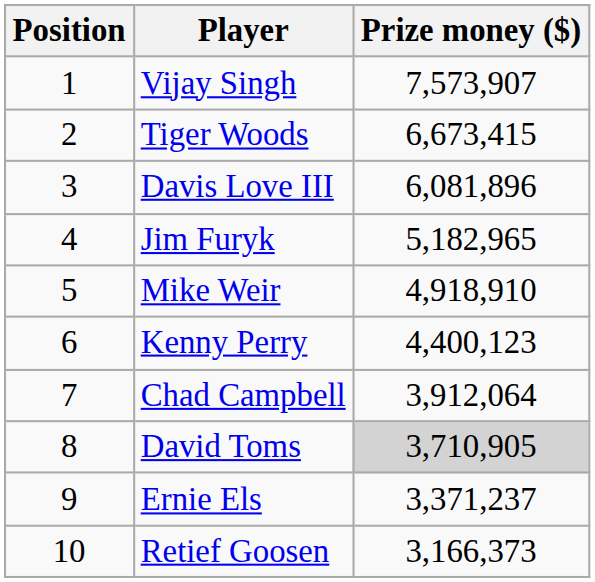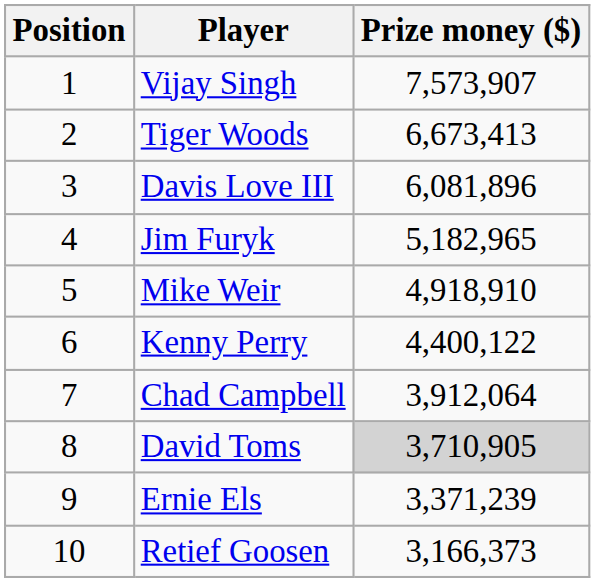Tiger Woods | Prize money ($): 6,673,415 -> 6,673,413
Kenny Perry | Prize money ($): 4,400,123 -> 4,400,122
Ernie Els | Prize money ($): 3,371,237 -> 3,371,239
